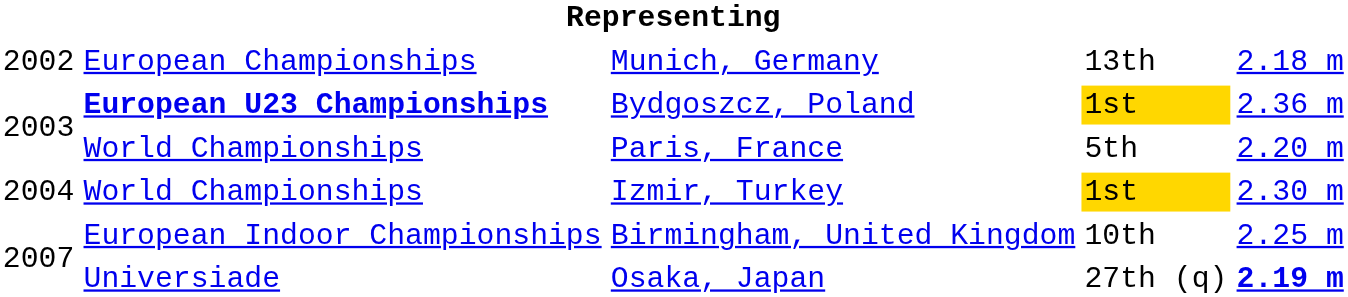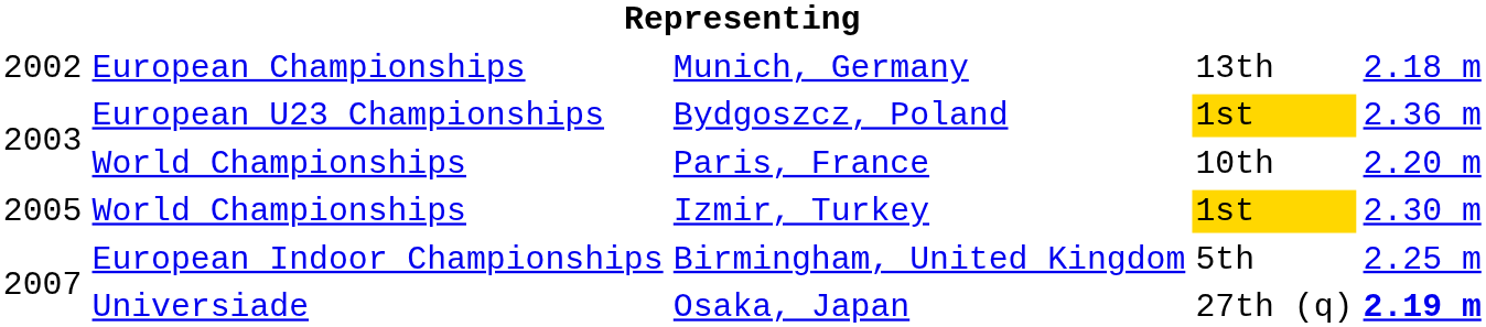Bydgoszcz, Poland | column 2: bold -> normal
Paris, France | column 4: 5th -> 10th
Izmir, Turkey | column 1: 2004 -> 2005
Birmingham, United Kingdom | column 4: 10th -> 5th
